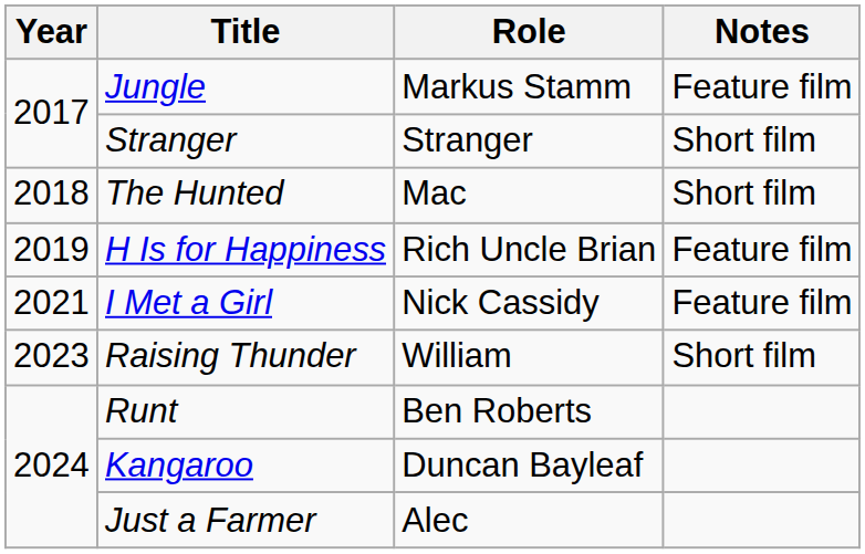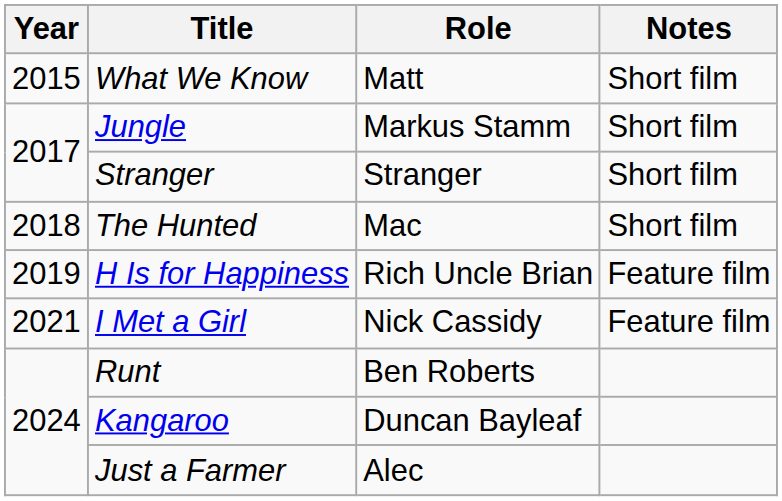+ row: 2015 | What We Know | Matt | Short film
Jungle | Notes: Feature film -> Short film
- row: 2023 | Raising Thunder | William | Short film
